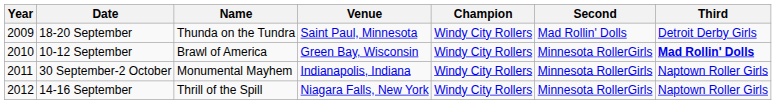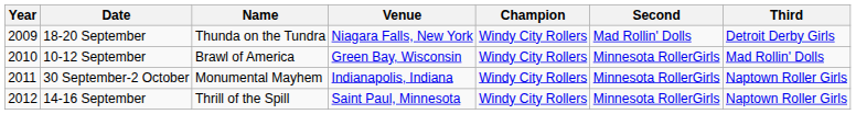18-20 September | Venue: Saint Paul, Minnesota -> Niagara Falls, New York
10-12 September | Third: bold -> normal
14-16 September | Venue: Niagara Falls, New York -> Saint Paul, Minnesota
